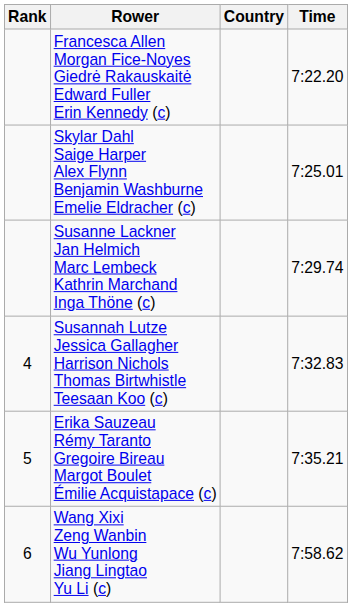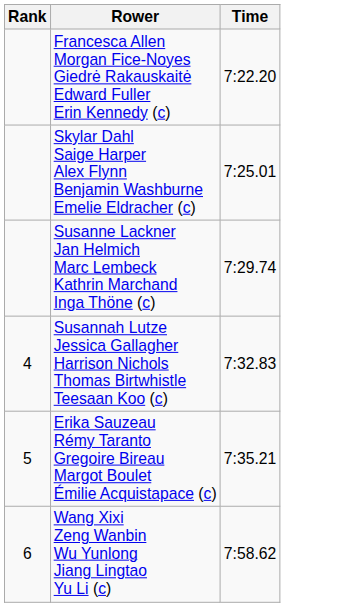- column: Country
